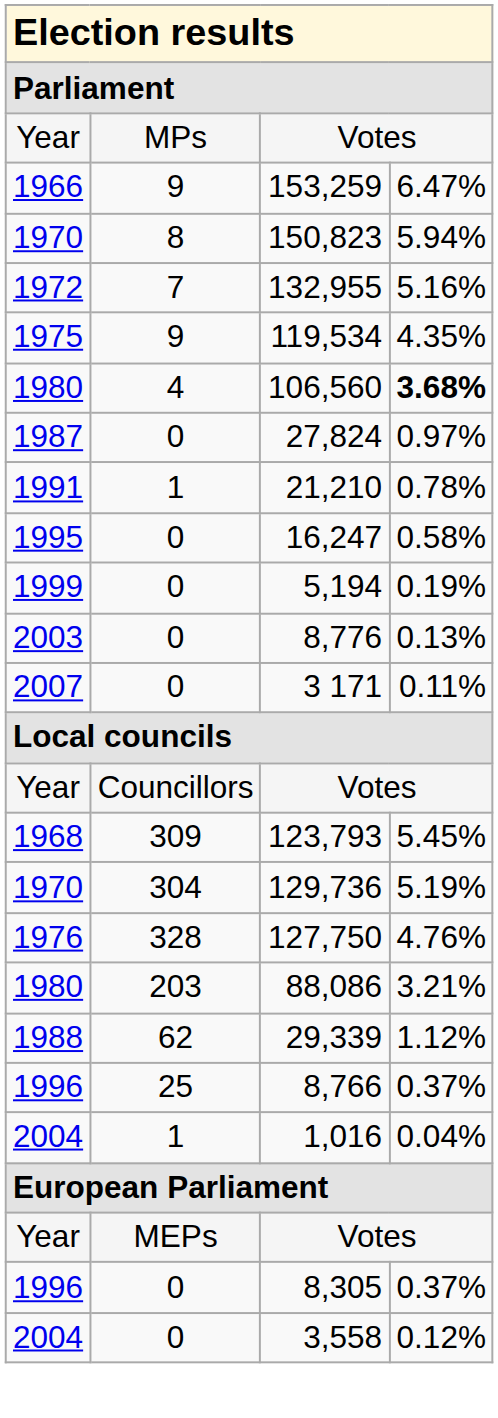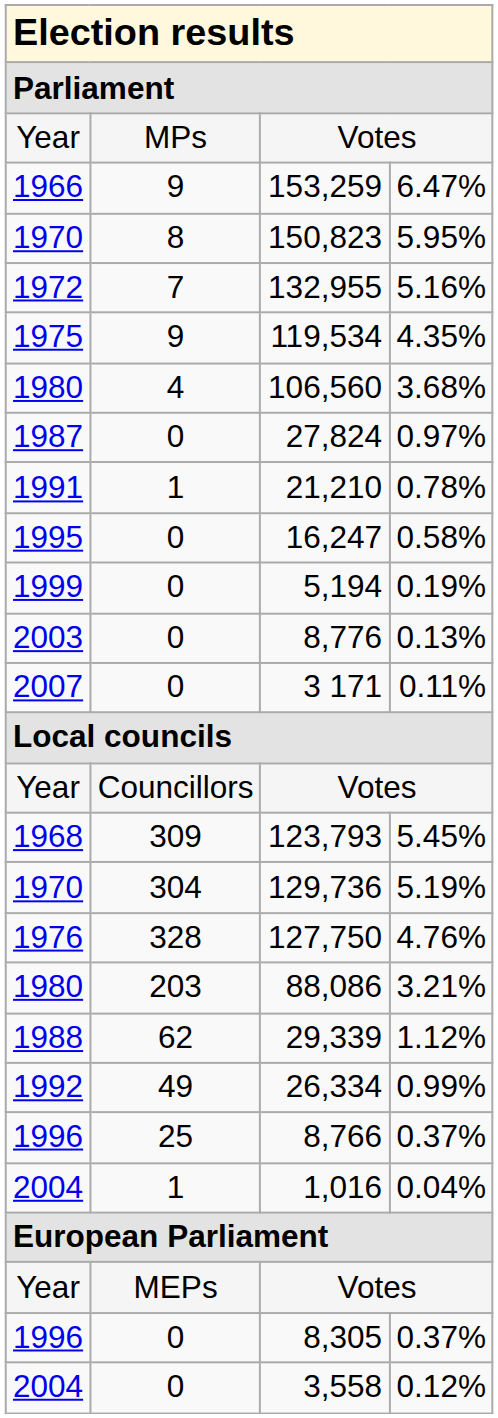150,823 | column 4: 5.94% -> 5.95%
106,560 | column 4: bold -> normal
+ row: 1992 | 49 | 26,334 | 0.99%
